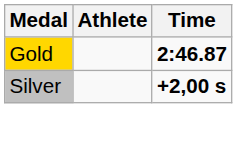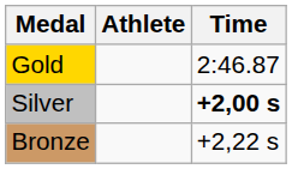Gold | Time: bold -> normal
+ row: Bronze | +2,22 s
